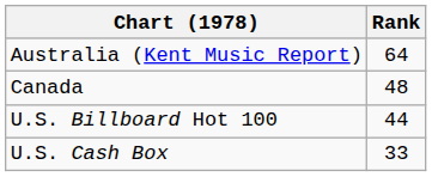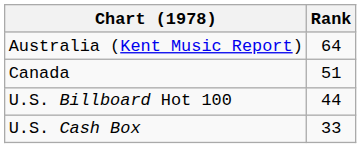Canada | Rank: 48 -> 51
